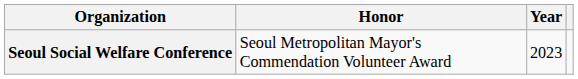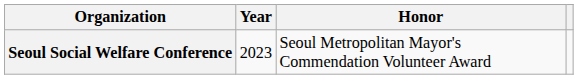columns swapped: Year <-> Honor
